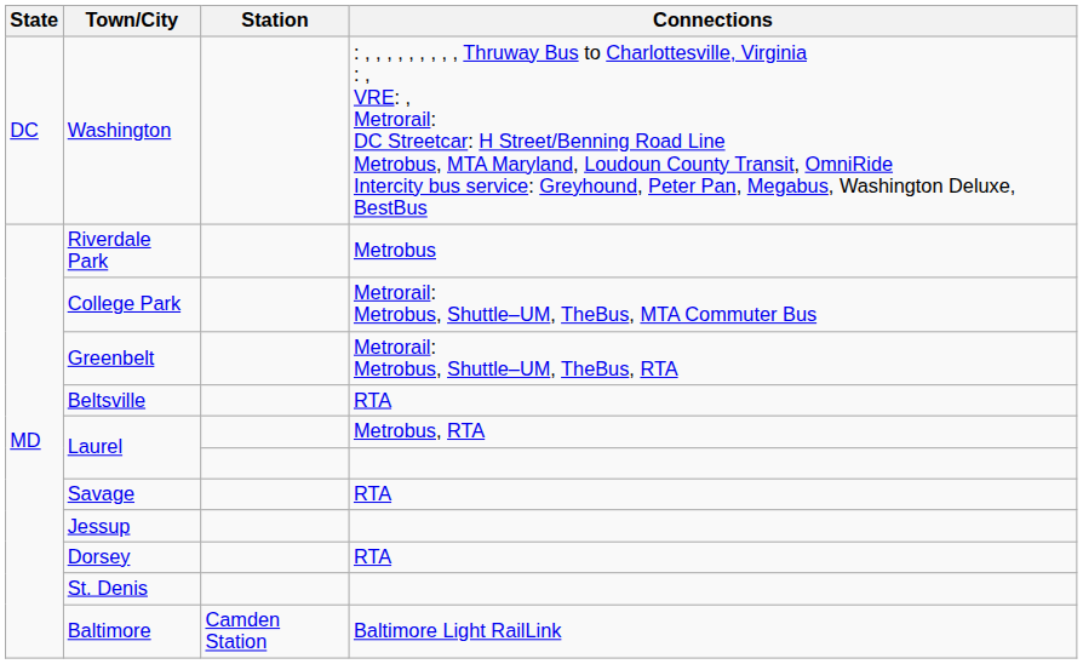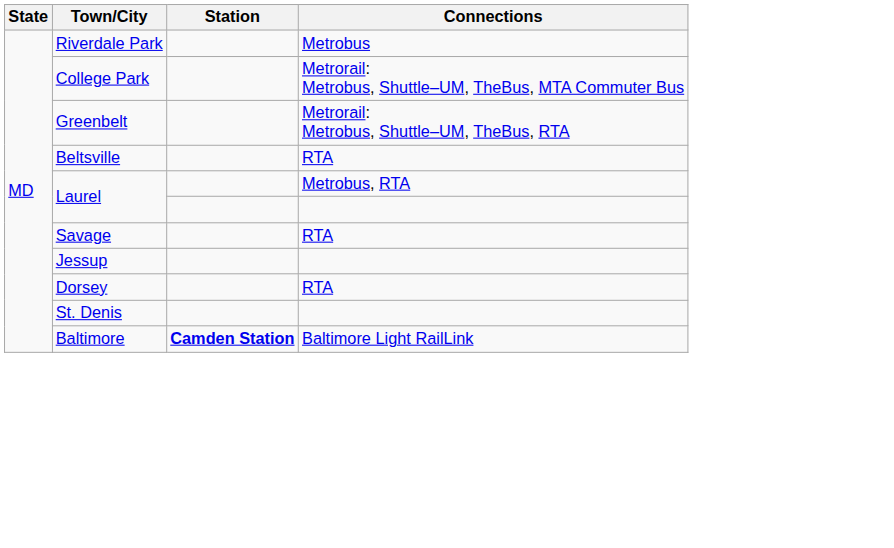- row: DC | Washington | : , , , , , , , , , Thruway Bus to Charlottesville, Virginia : , VRE: , Metrorail: DC Streetcar: H Street/Benning Road Line Metrobus, MTA Maryland, Loudoun County Transit, OmniRide Intercity bus service: Greyhound, Peter Pan, Megabus, Washington Deluxe, BestBus
Baltimore | Station: normal -> bold
